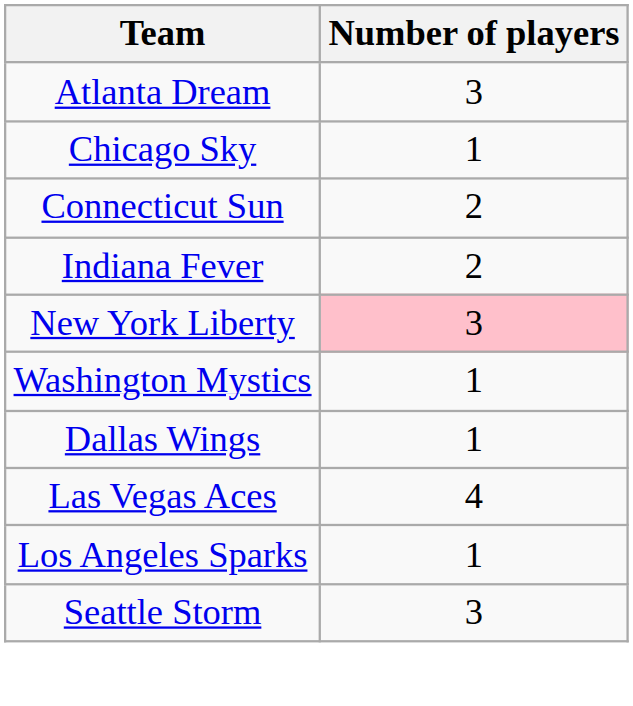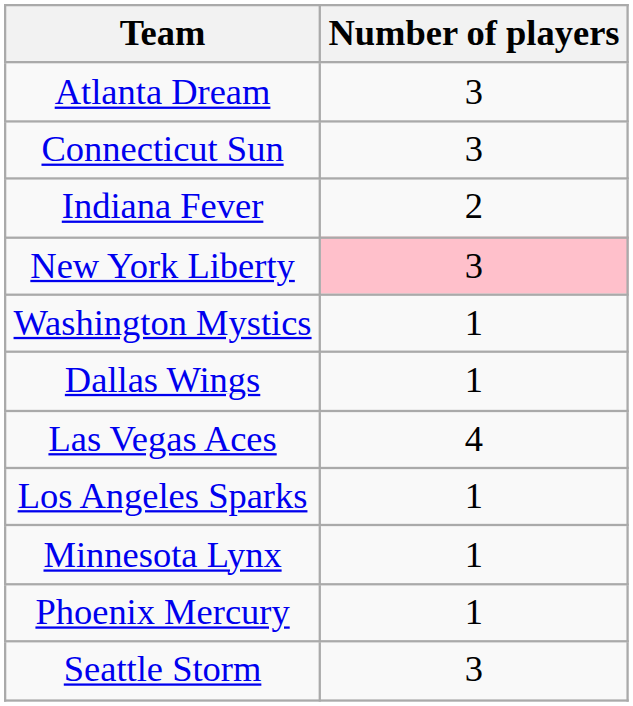- row: Chicago Sky | 1
Connecticut Sun | Number of players: 2 -> 3
+ row: Minnesota Lynx | 1
+ row: Phoenix Mercury | 1
